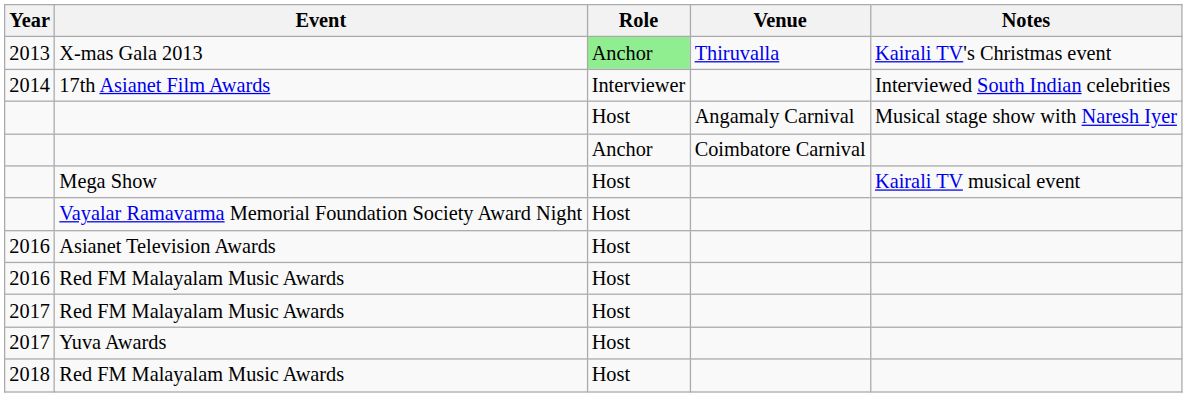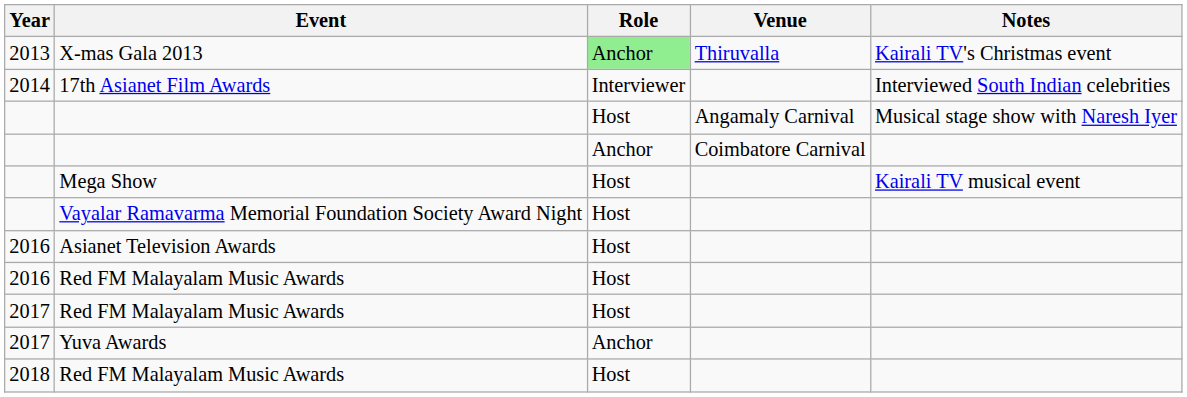Yuva Awards | Role: Host -> Anchor
